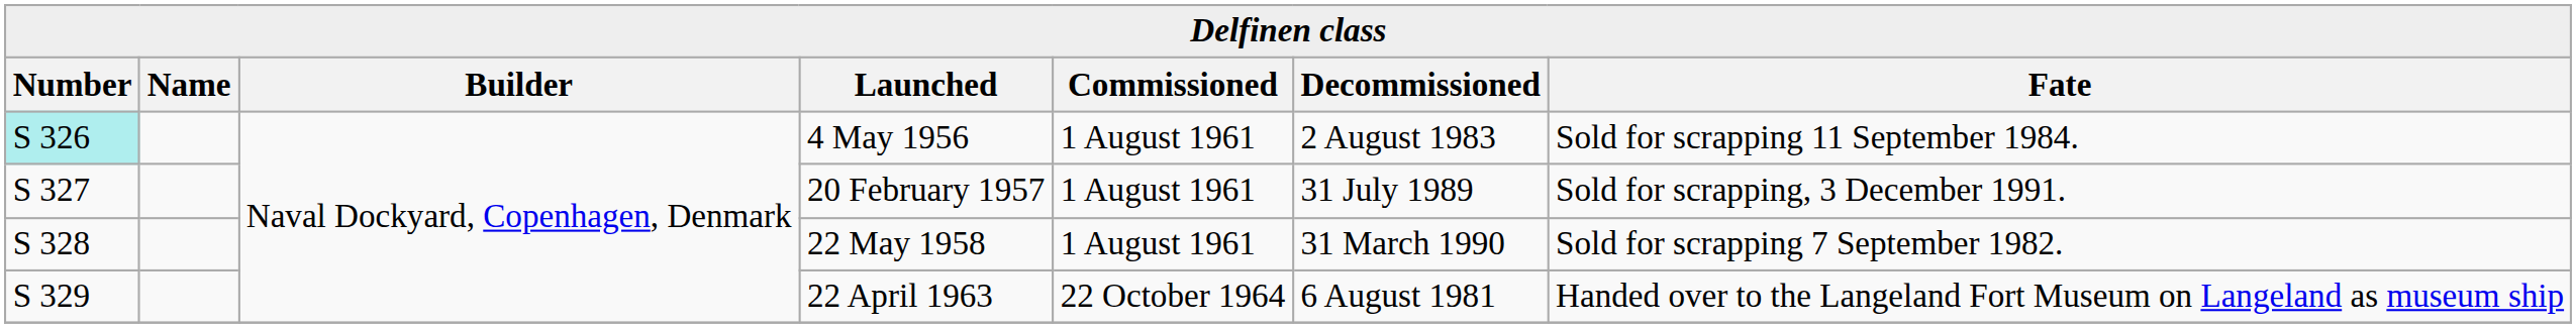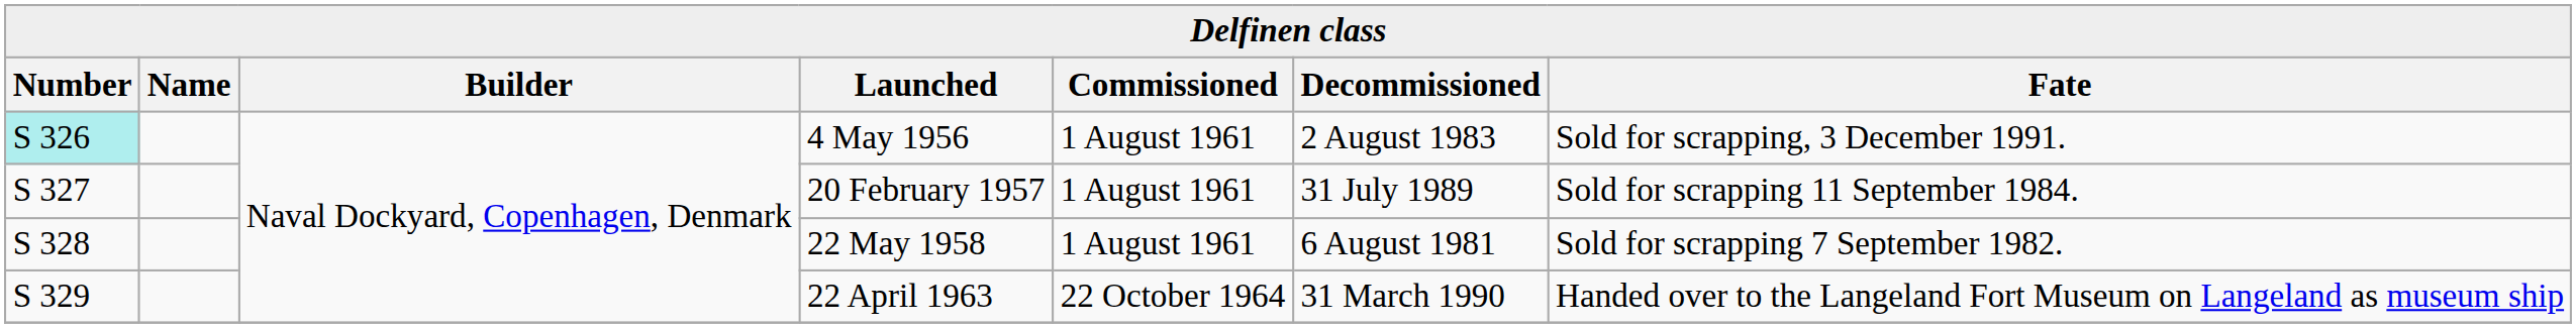4 May 1956 | column 7: Sold for scrapping 11 September 1984. -> Sold for scrapping, 3 December 1991.
20 February 1957 | column 7: Sold for scrapping, 3 December 1991. -> Sold for scrapping 11 September 1984.
22 May 1958 | column 6: 31 March 1990 -> 6 August 1981
22 April 1963 | column 6: 6 August 1981 -> 31 March 1990
